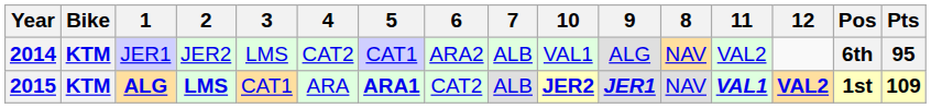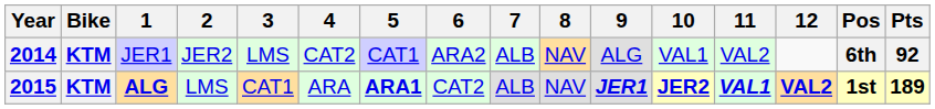columns swapped: 8 <-> 10
2014 | Pts: 95 -> 92
2015 | 2: bold -> normal
2015 | Pts: 109 -> 189
